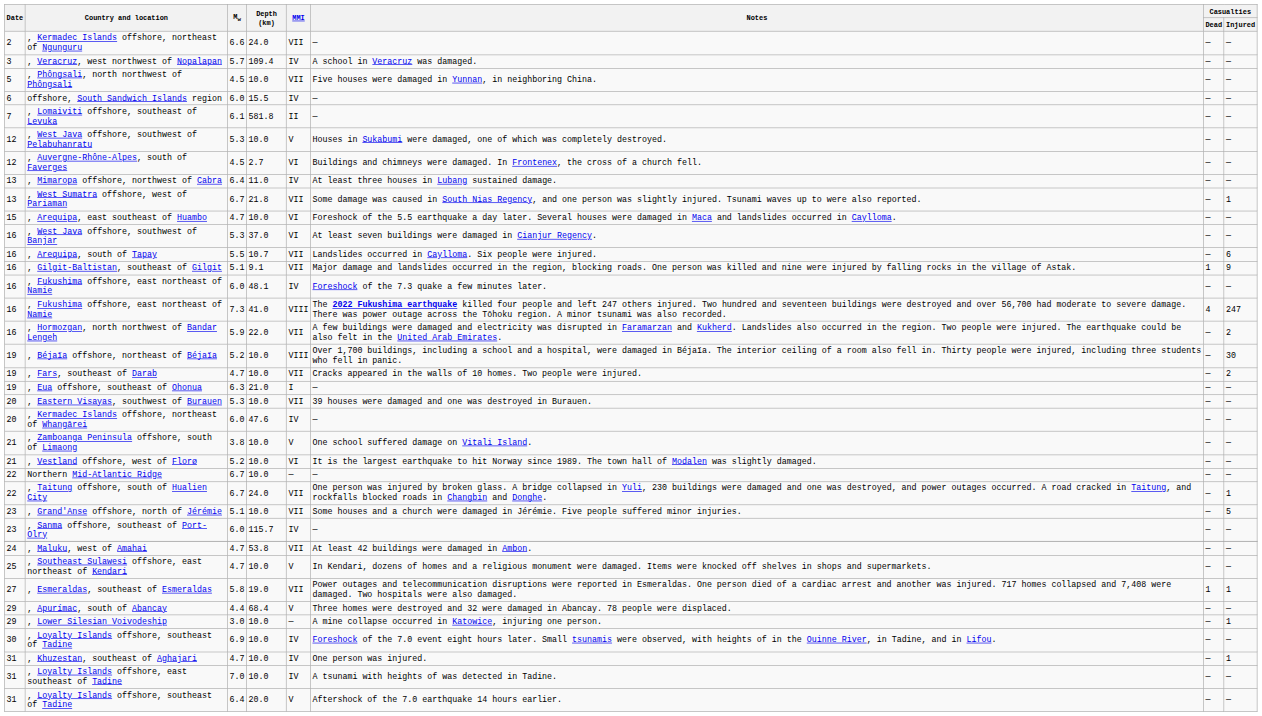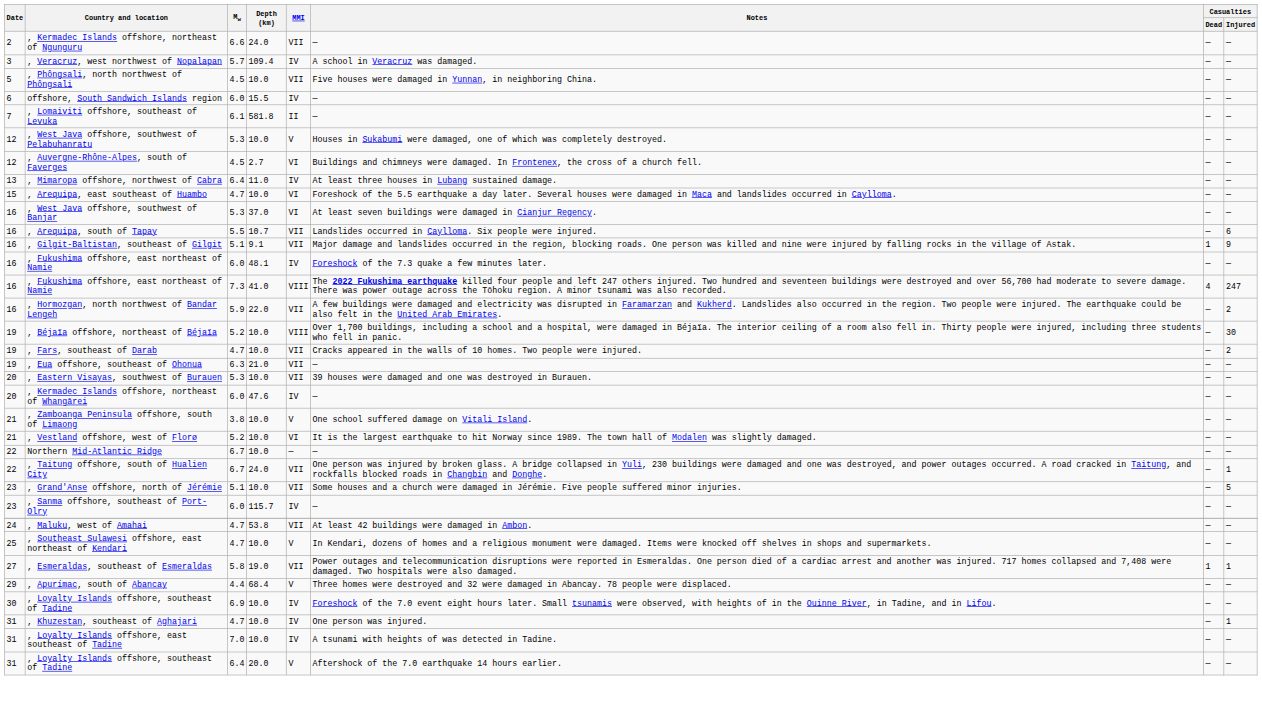- row: 13 | , West Sumatra offshore, west of Pariaman | 6.7 | 21.8 | VII | Some damage was caused in South Nias Regency, and one person was slightly injured. Tsunami waves up to were also reported. | — | 1
, Eua offshore, southeast of Ohonua | MMI: I -> VII
- row: 29 | , Lower Silesian Voivodeship | 3.0 | 10.0 | — | A mine collapse occurred in Katowice, injuring one person. | — | 1
